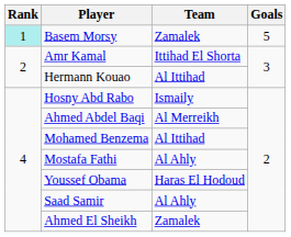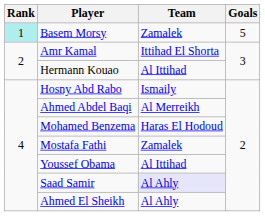Mohamed Benzema | Team: Al Ittihad -> Haras El Hodoud
Mostafa Fathi | Team: Al Ahly -> Zamalek
Youssef Obama | Team: Haras El Hodoud -> Al Ittihad
Saad Samir | Team: no background -> lavender background
Ahmed El Sheikh | Team: Zamalek -> Al Ahly
